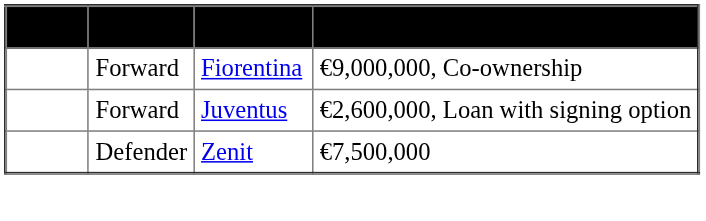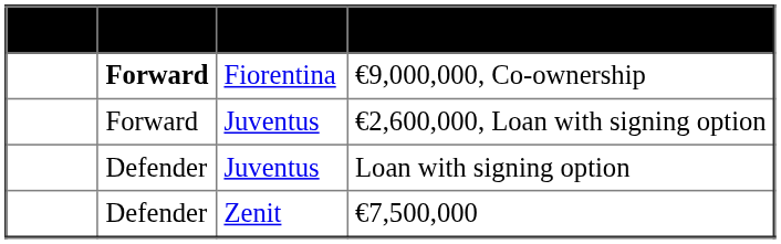€9,000,000, Co-ownership | Position: normal -> bold
+ row: Defender | Juventus | Loan with signing option
